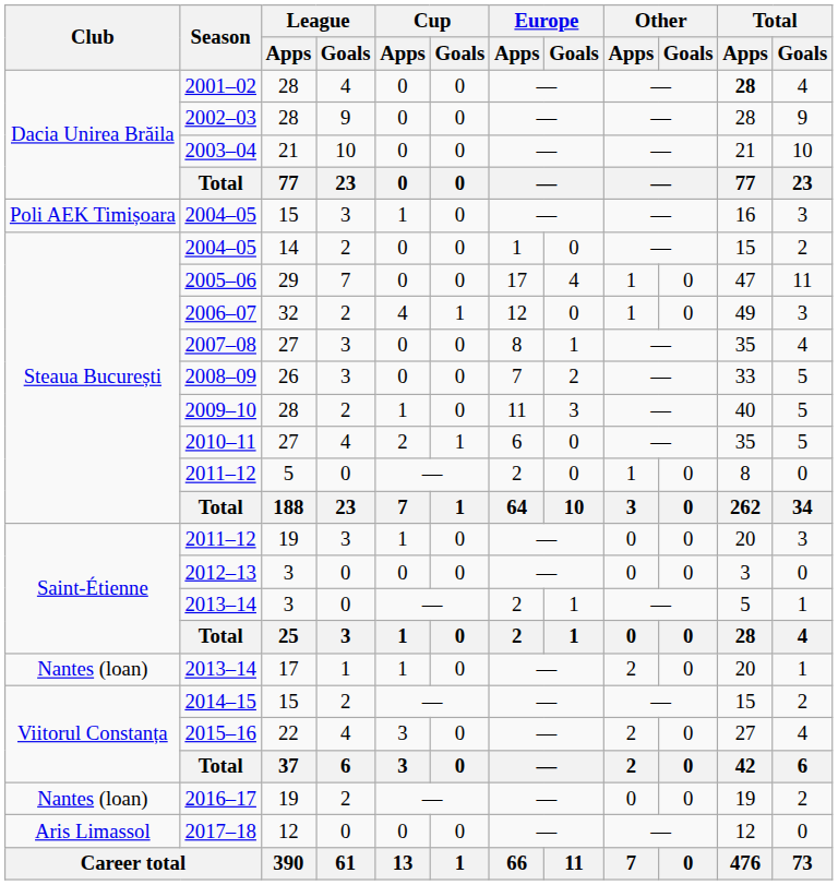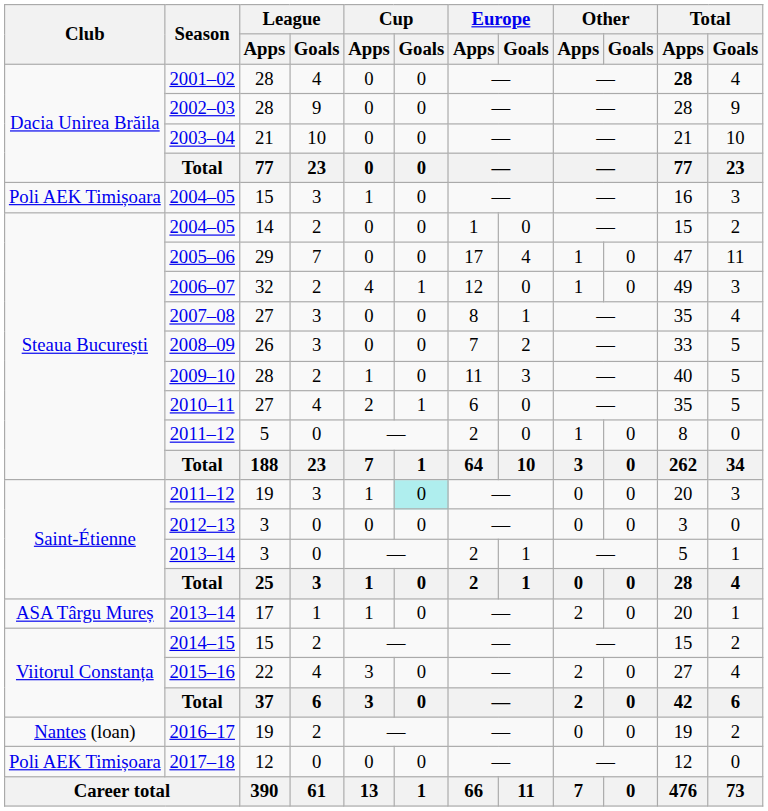2011–12 / 19 | Cup / Goals: no background -> paleturquoise background
2013–14 / 17 | Club: Nantes (loan) -> ASA Târgu Mureș
2017–18 | Club: Aris Limassol -> Poli AEK Timișoara
